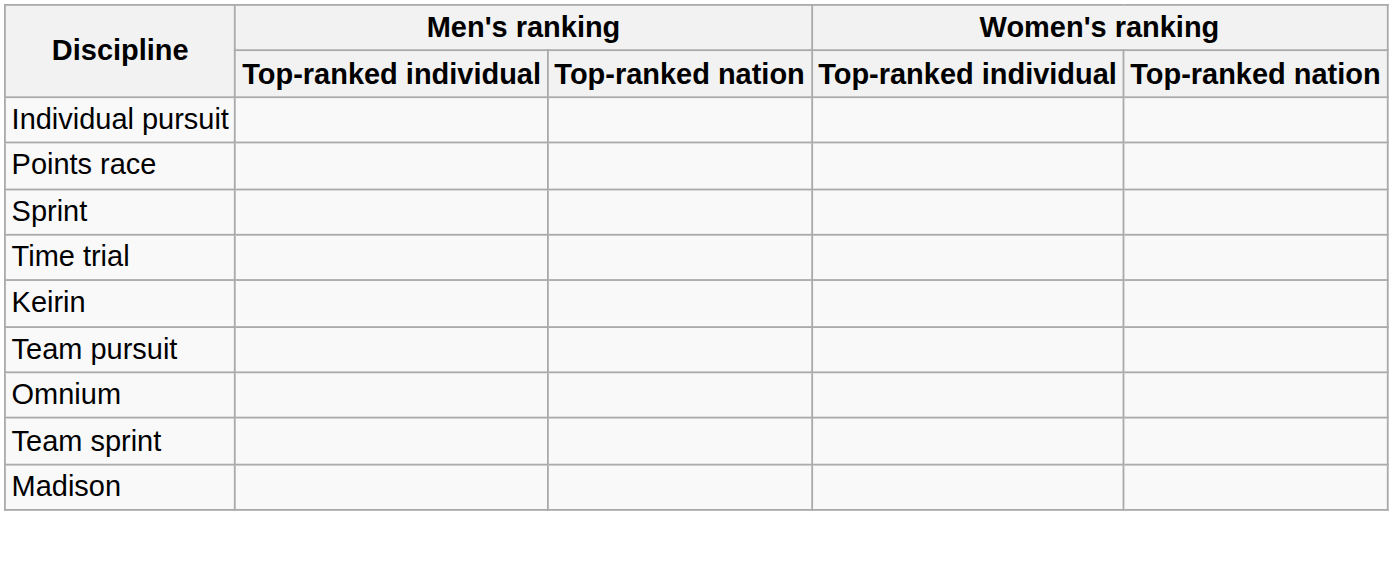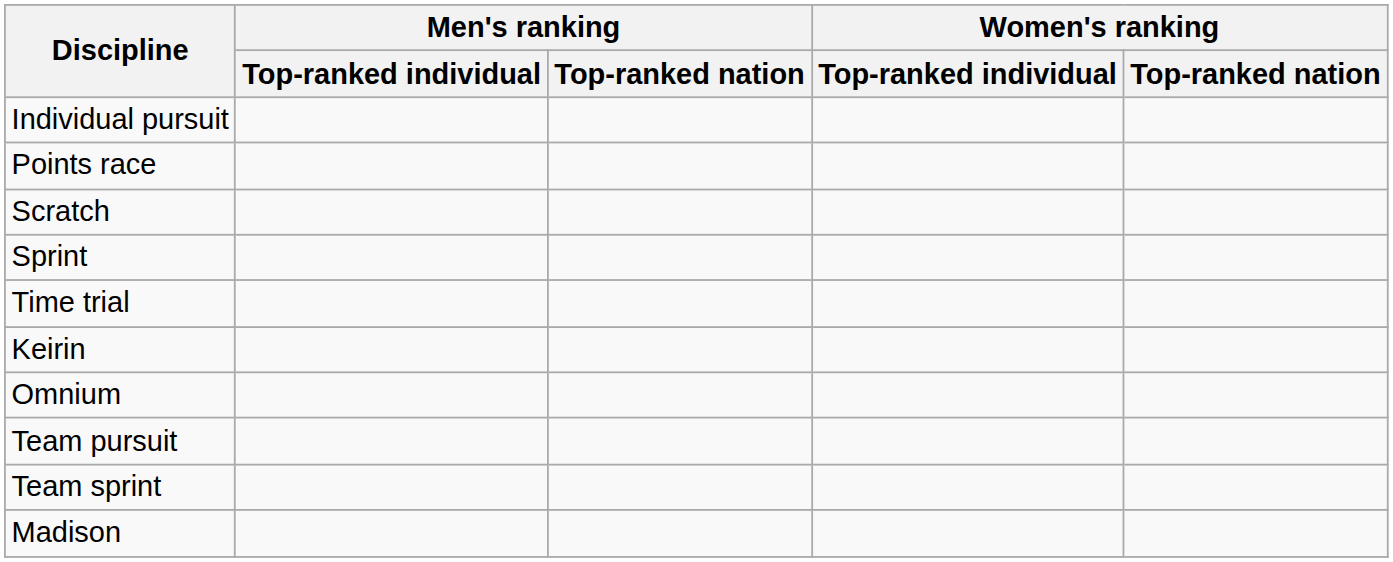+ row: Scratch
rows swapped: Omnium <-> Team pursuit
